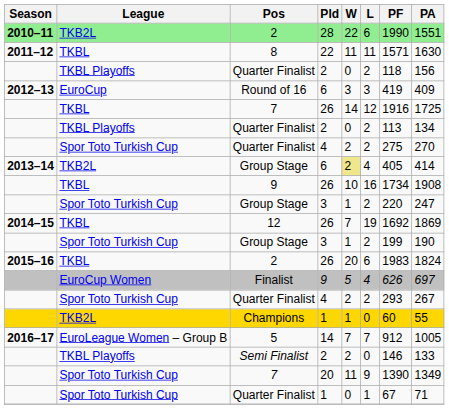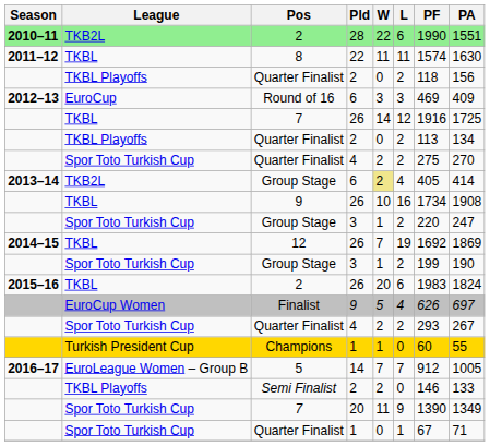8 | PF: 1571 -> 1574
Round of 16 | PF: 419 -> 469
Champions | League: TKB2L -> Turkish President Cup
